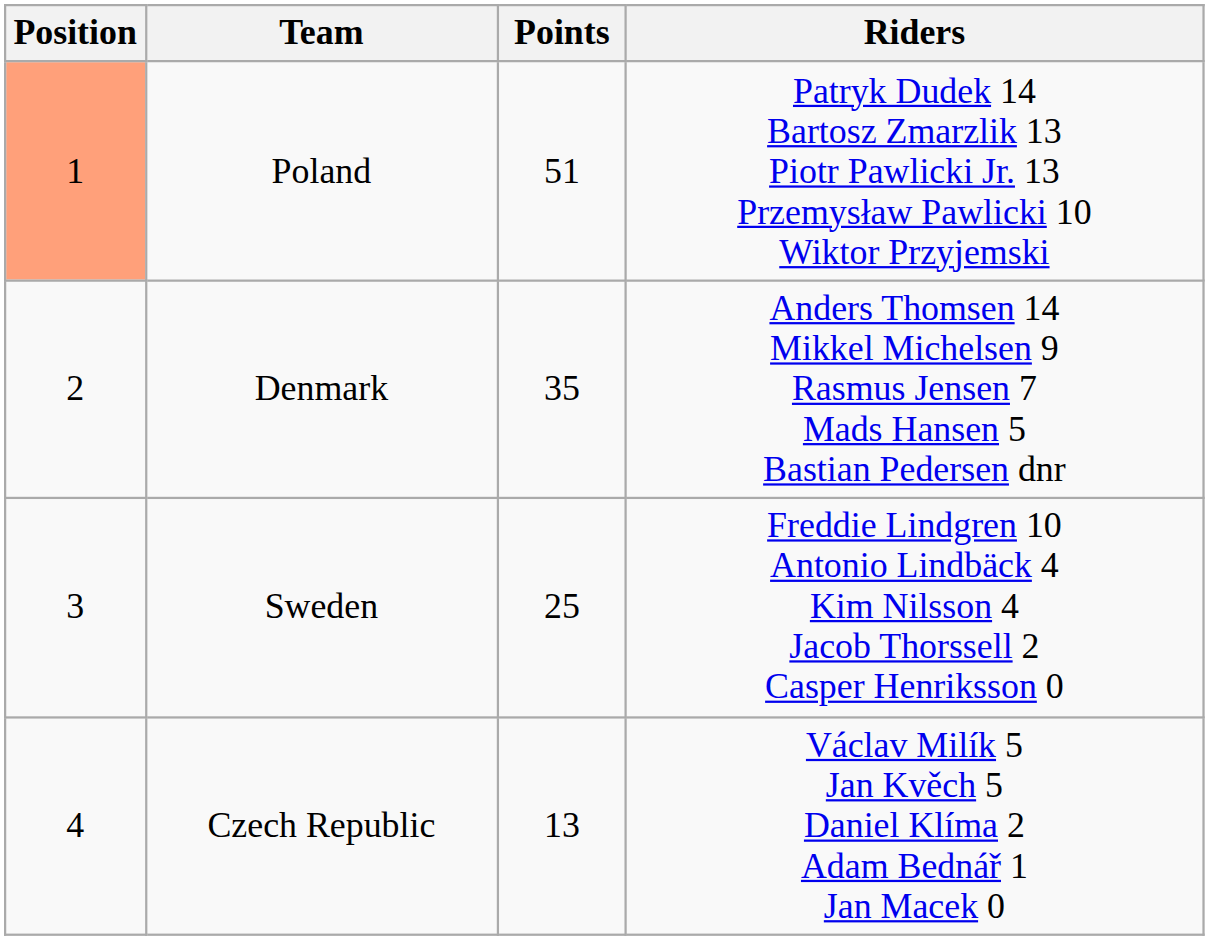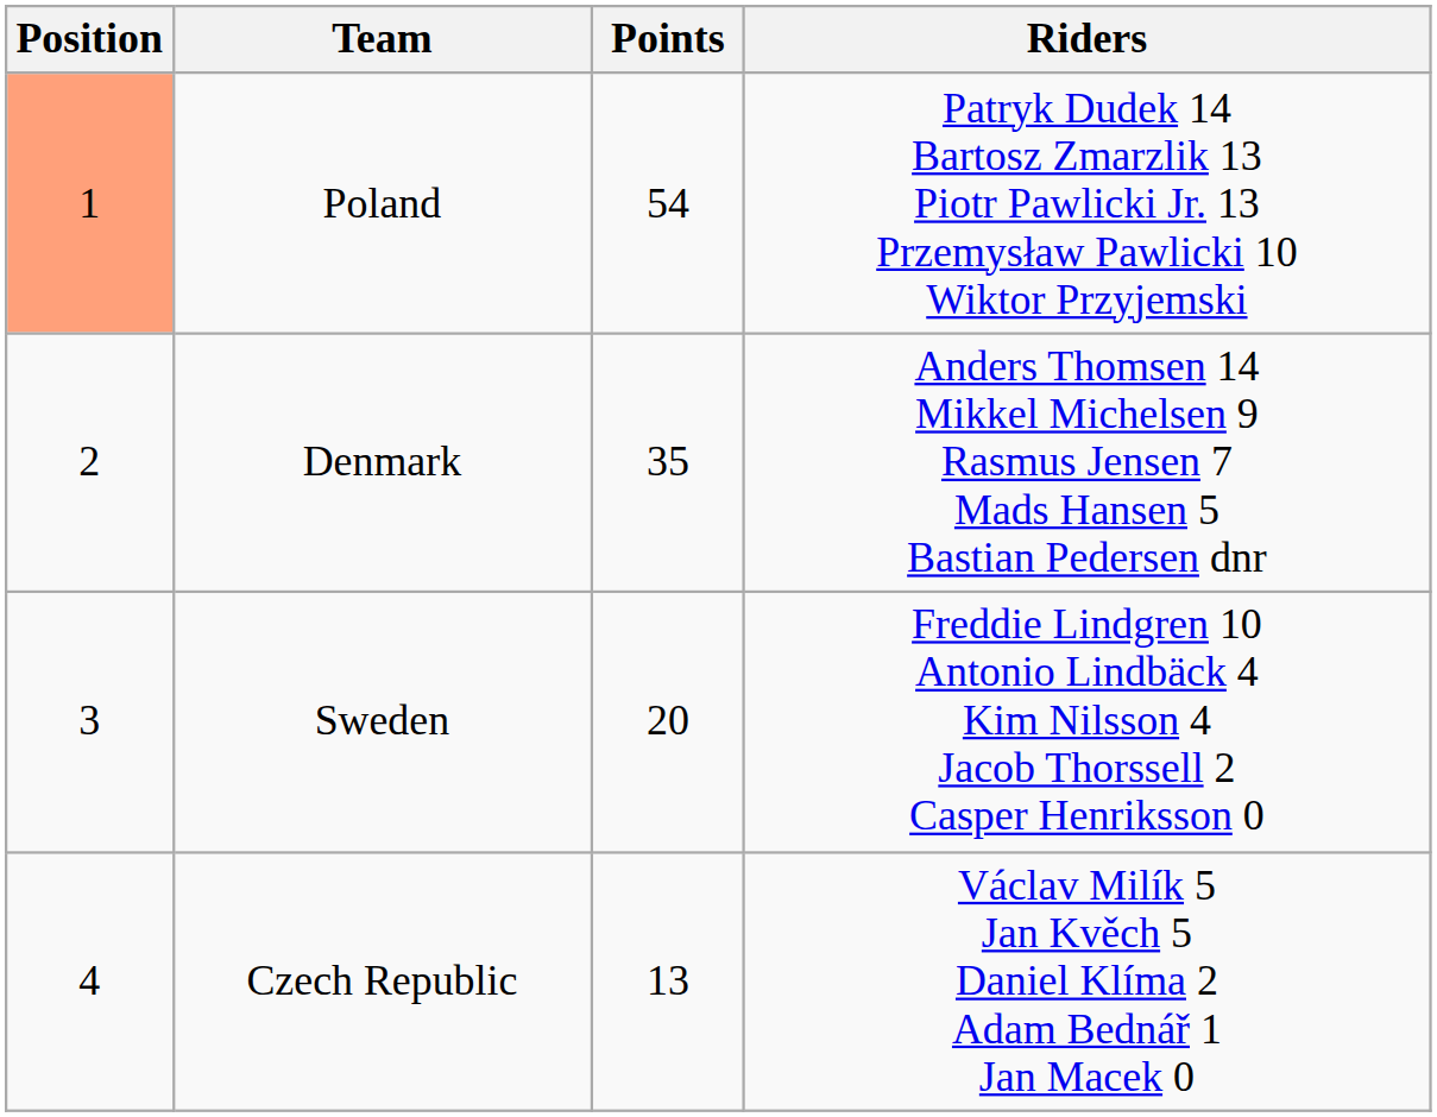Poland | Points: 51 -> 54
Sweden | Points: 25 -> 20
